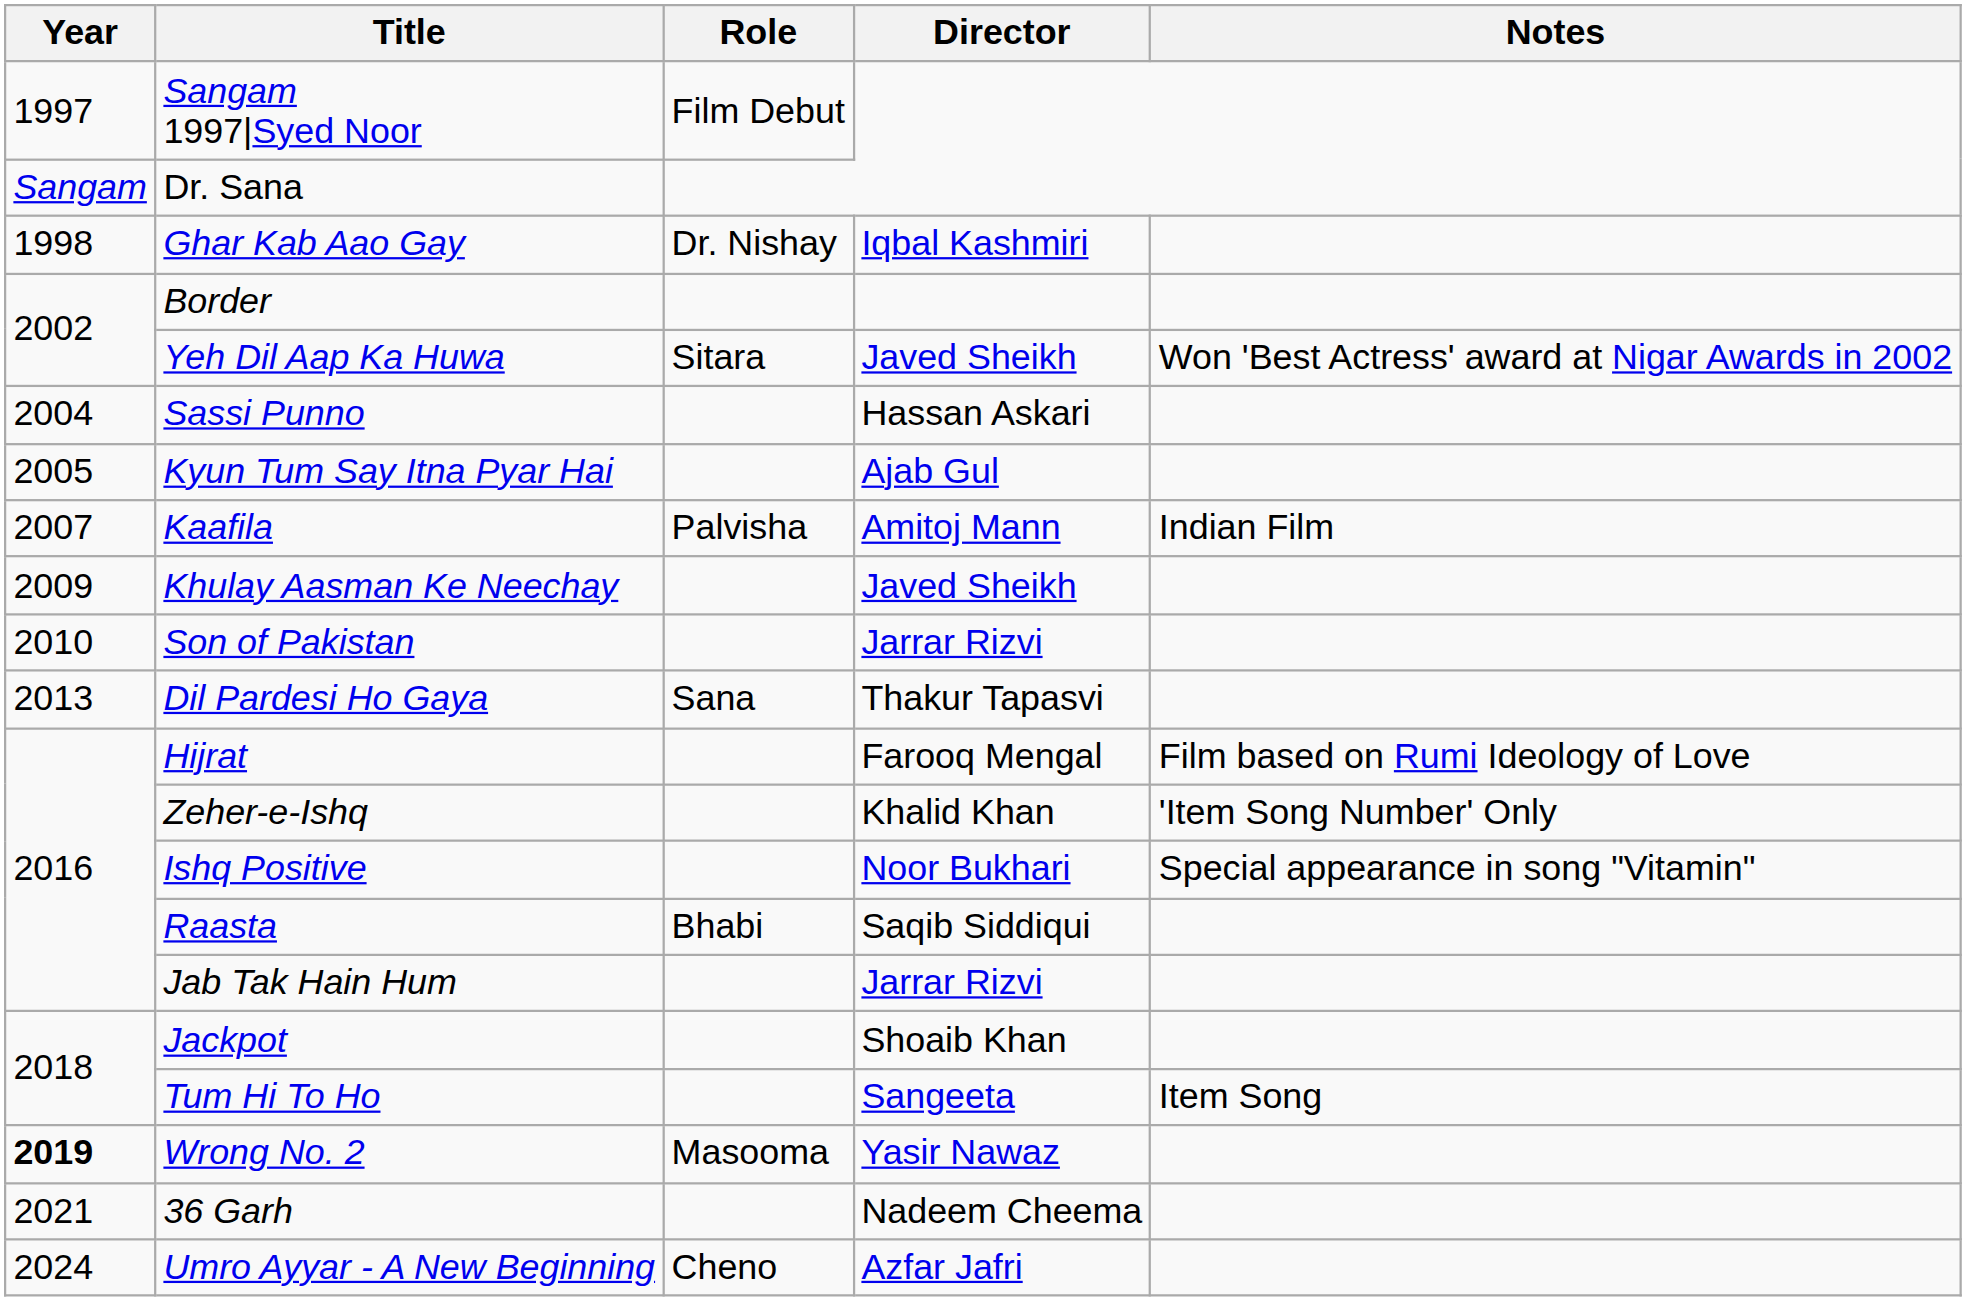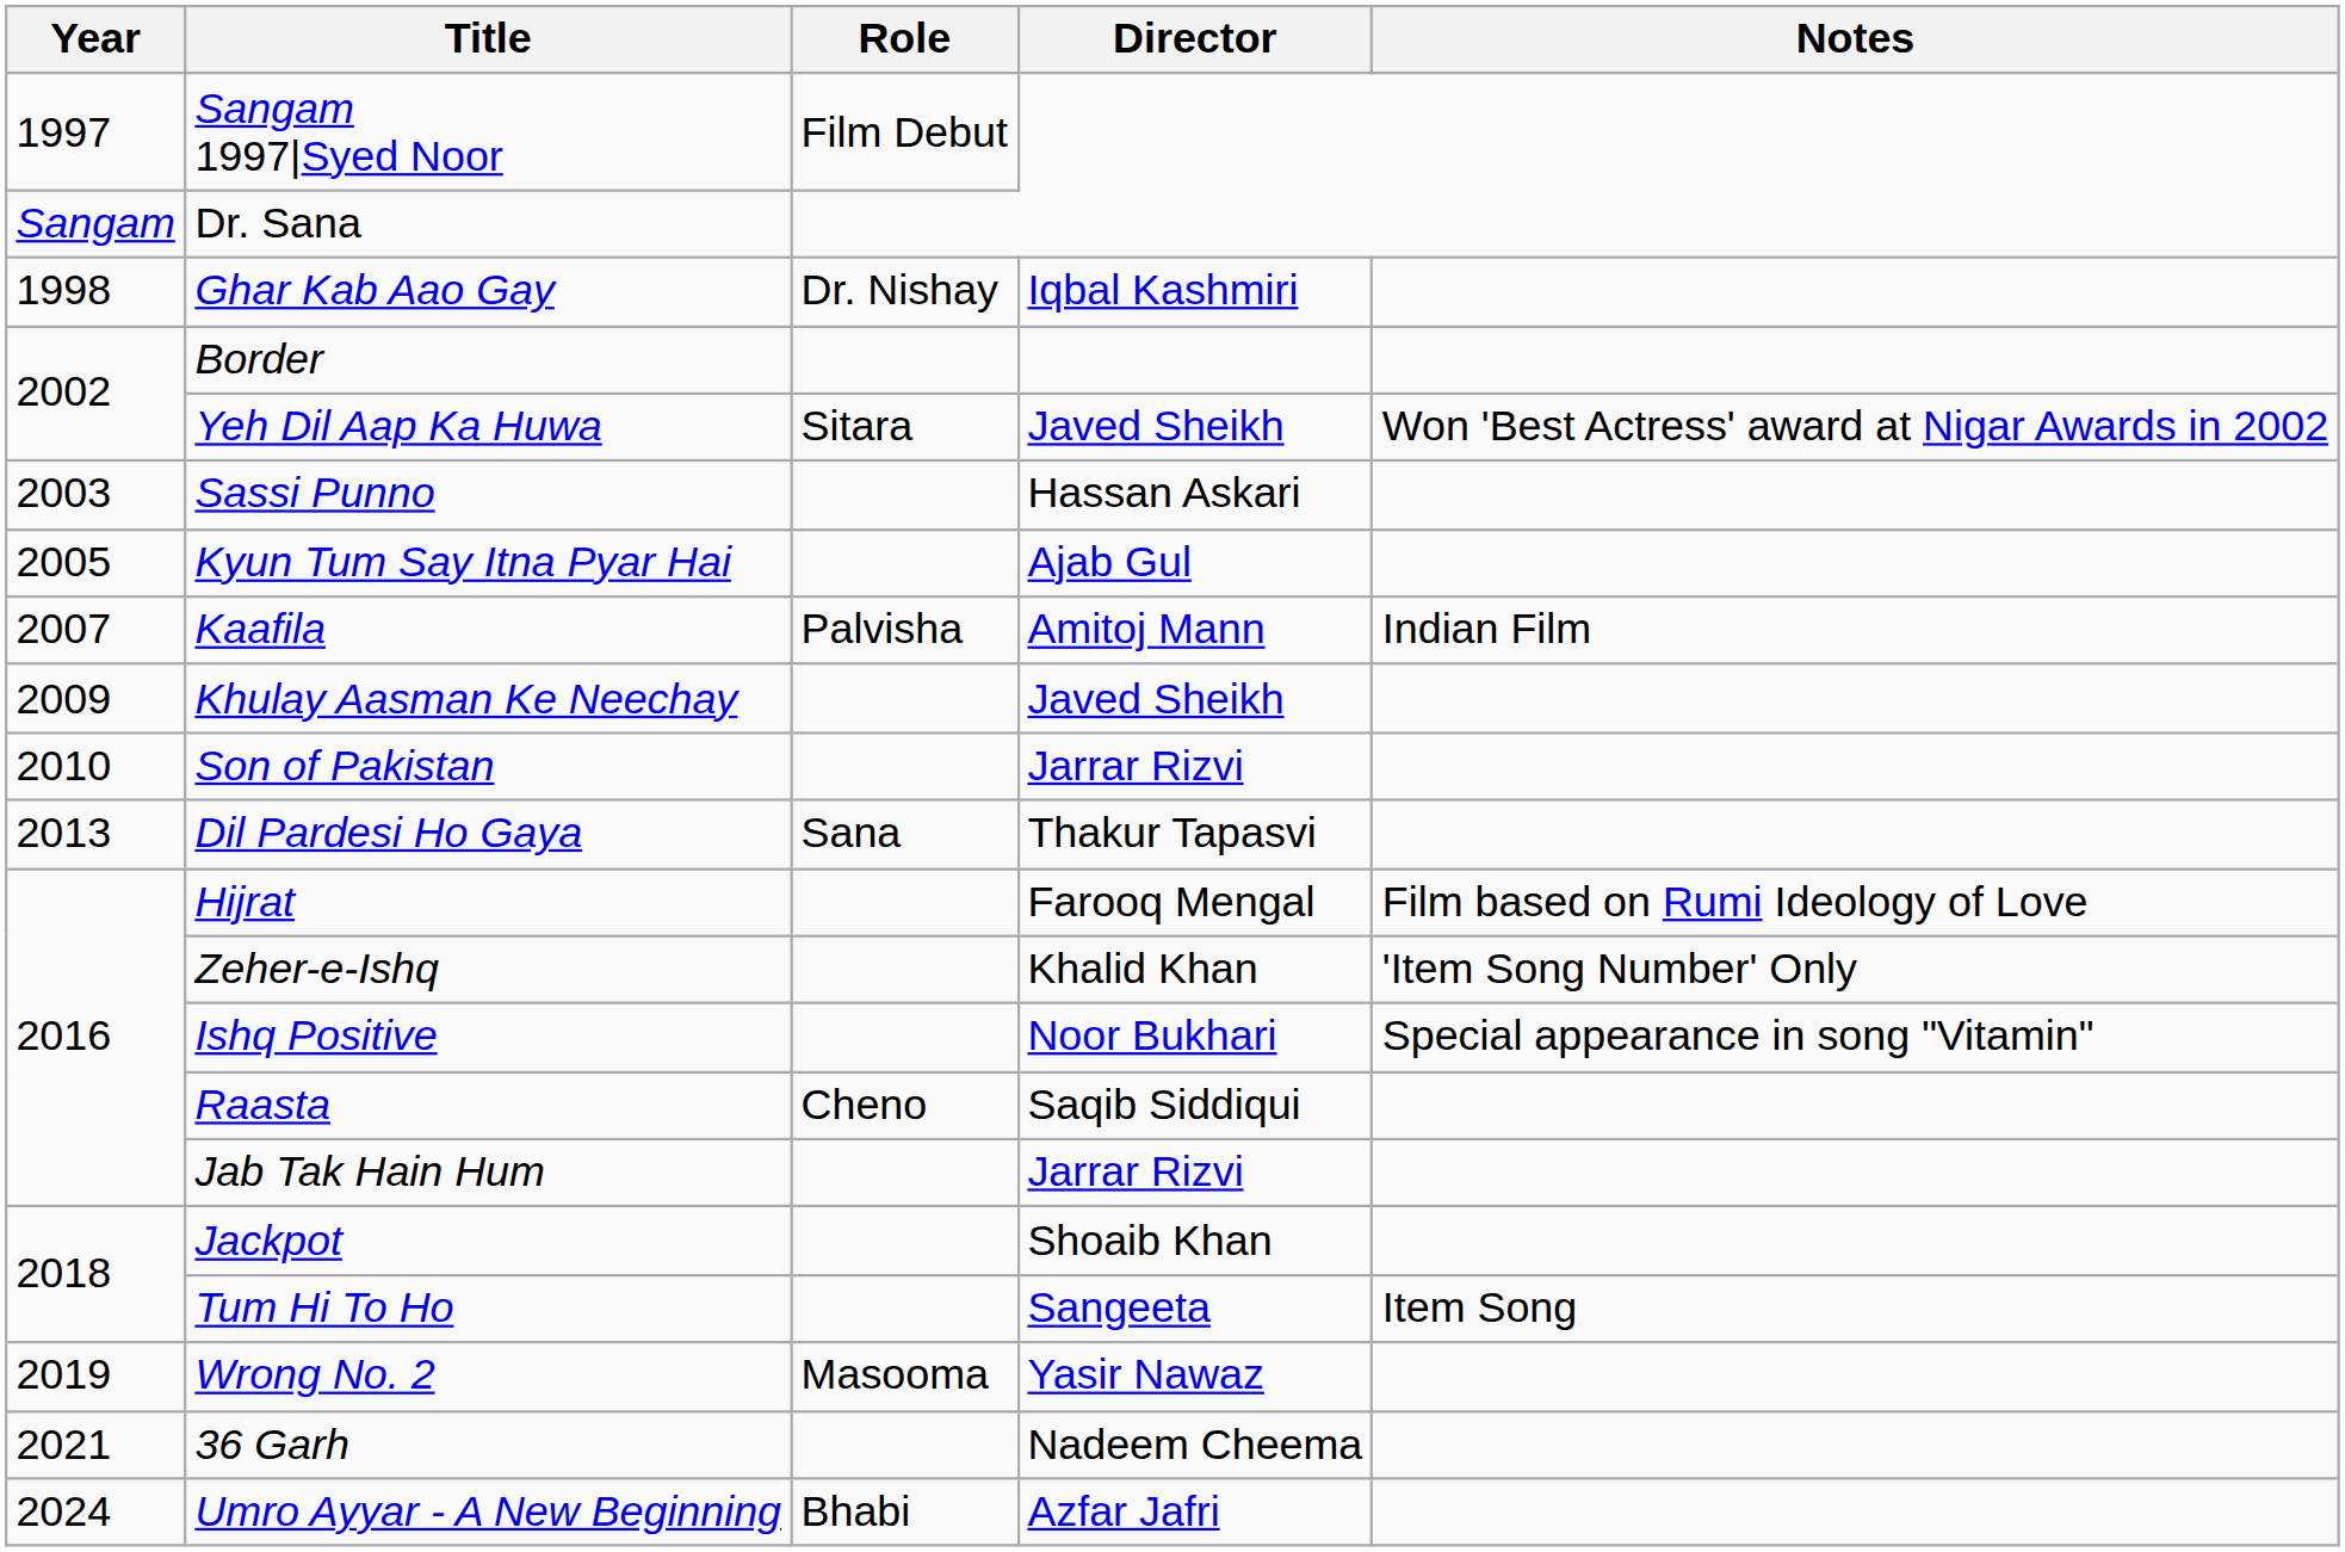Sassi Punno | Year: 2004 -> 2003
Raasta | Role: Bhabi -> Cheno
Wrong No. 2 | Year: bold -> normal
Umro Ayyar - A New Beginning | Role: Cheno -> Bhabi
